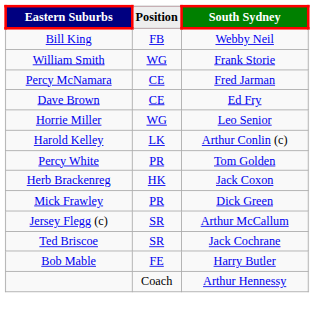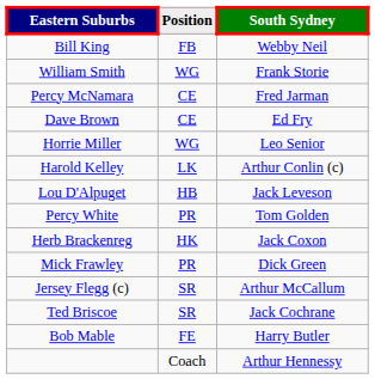+ row: Lou D'Alpuget | HB | Jack Leveson
